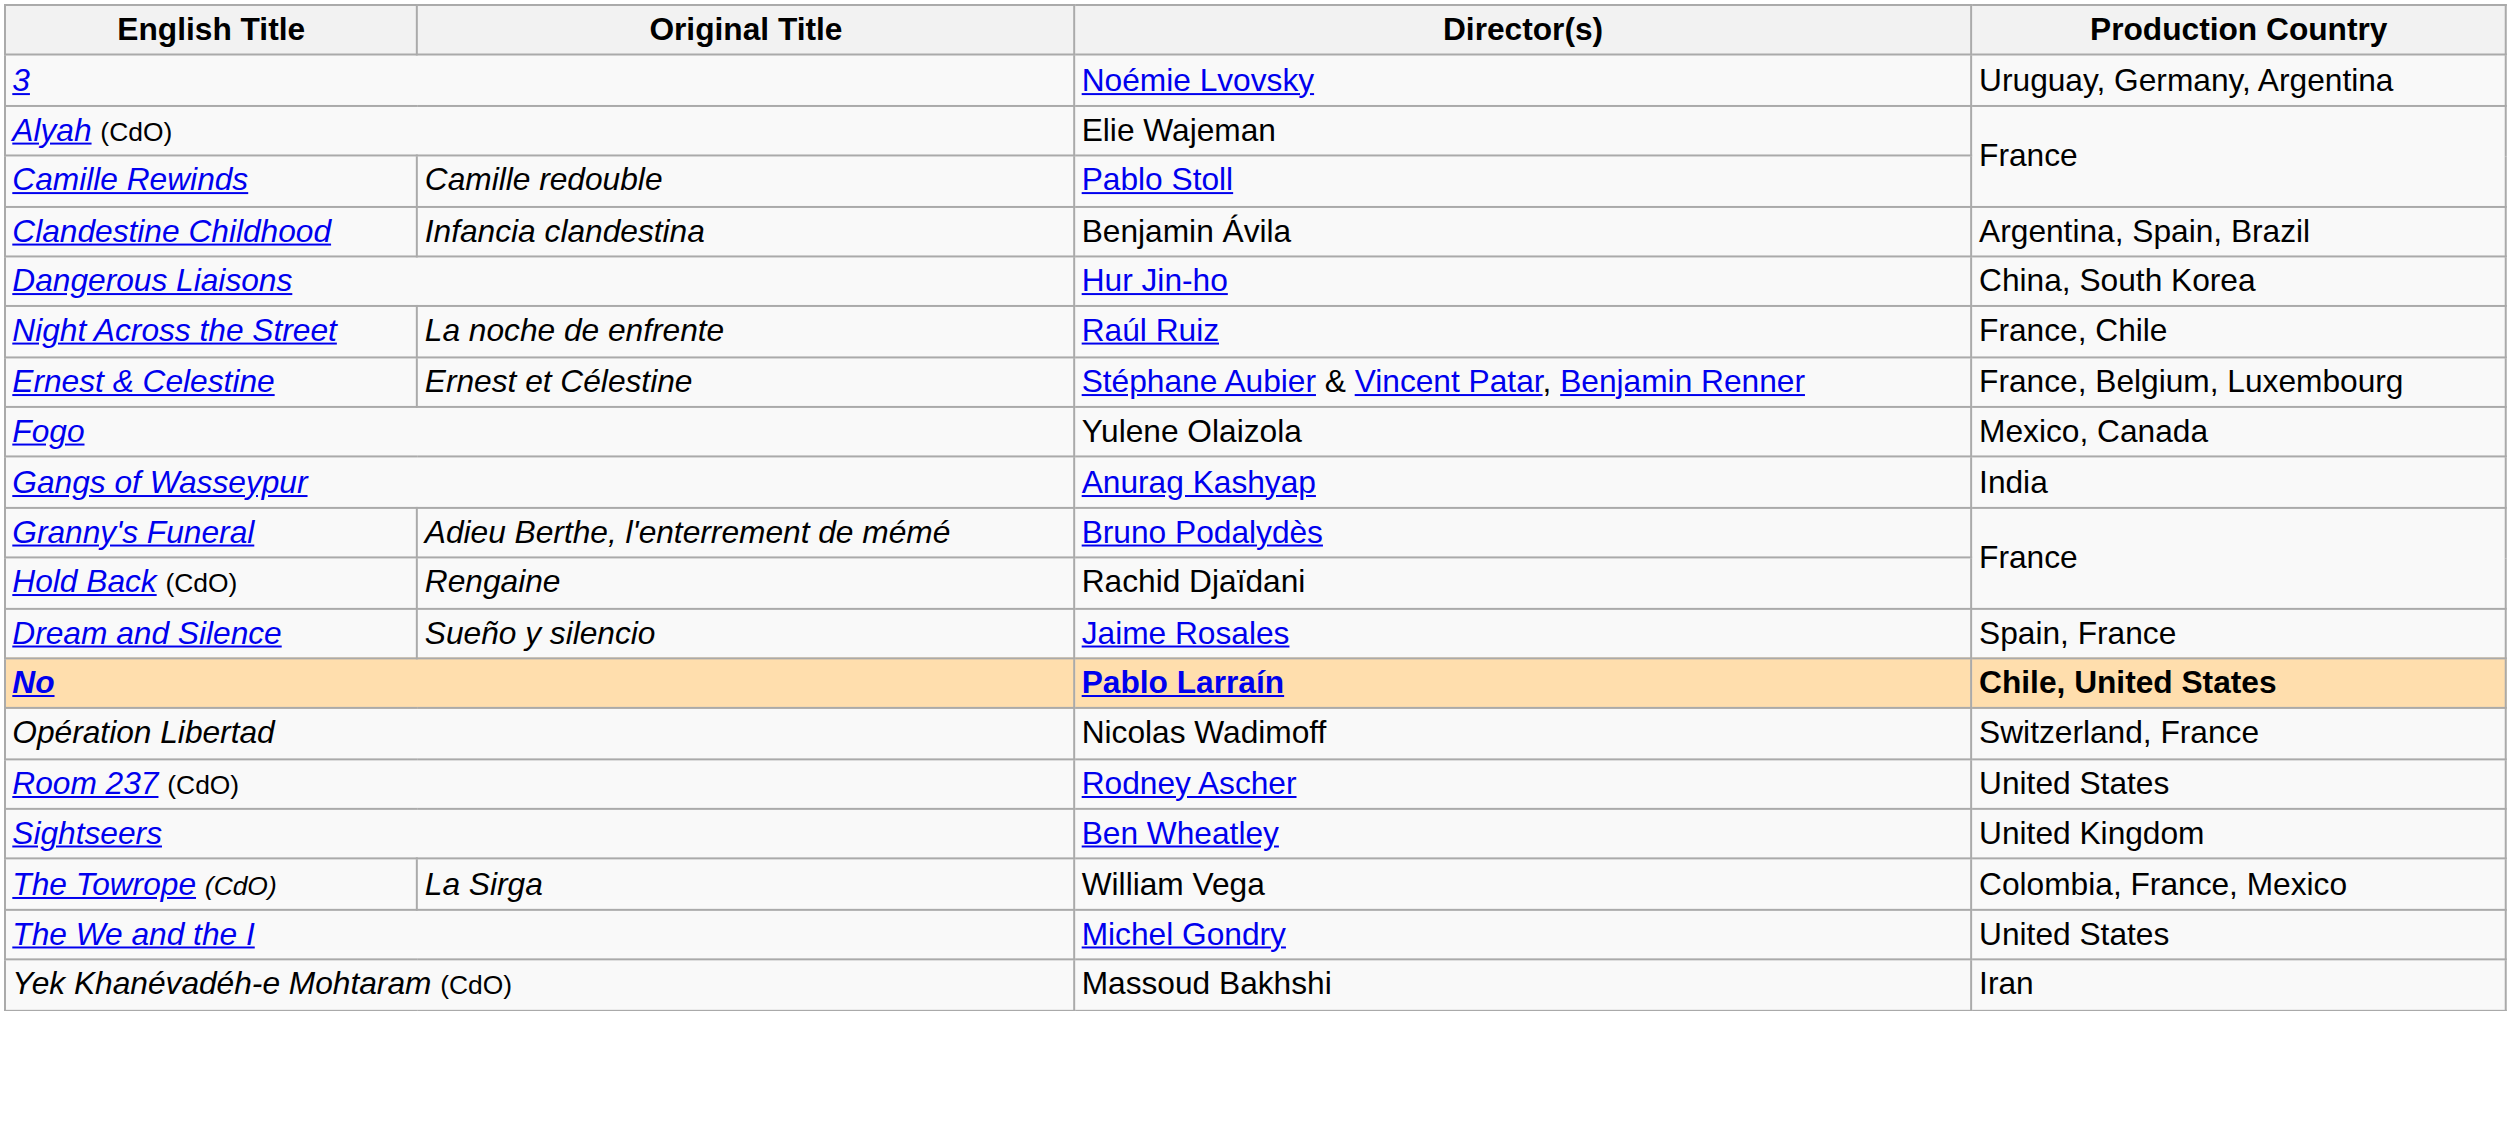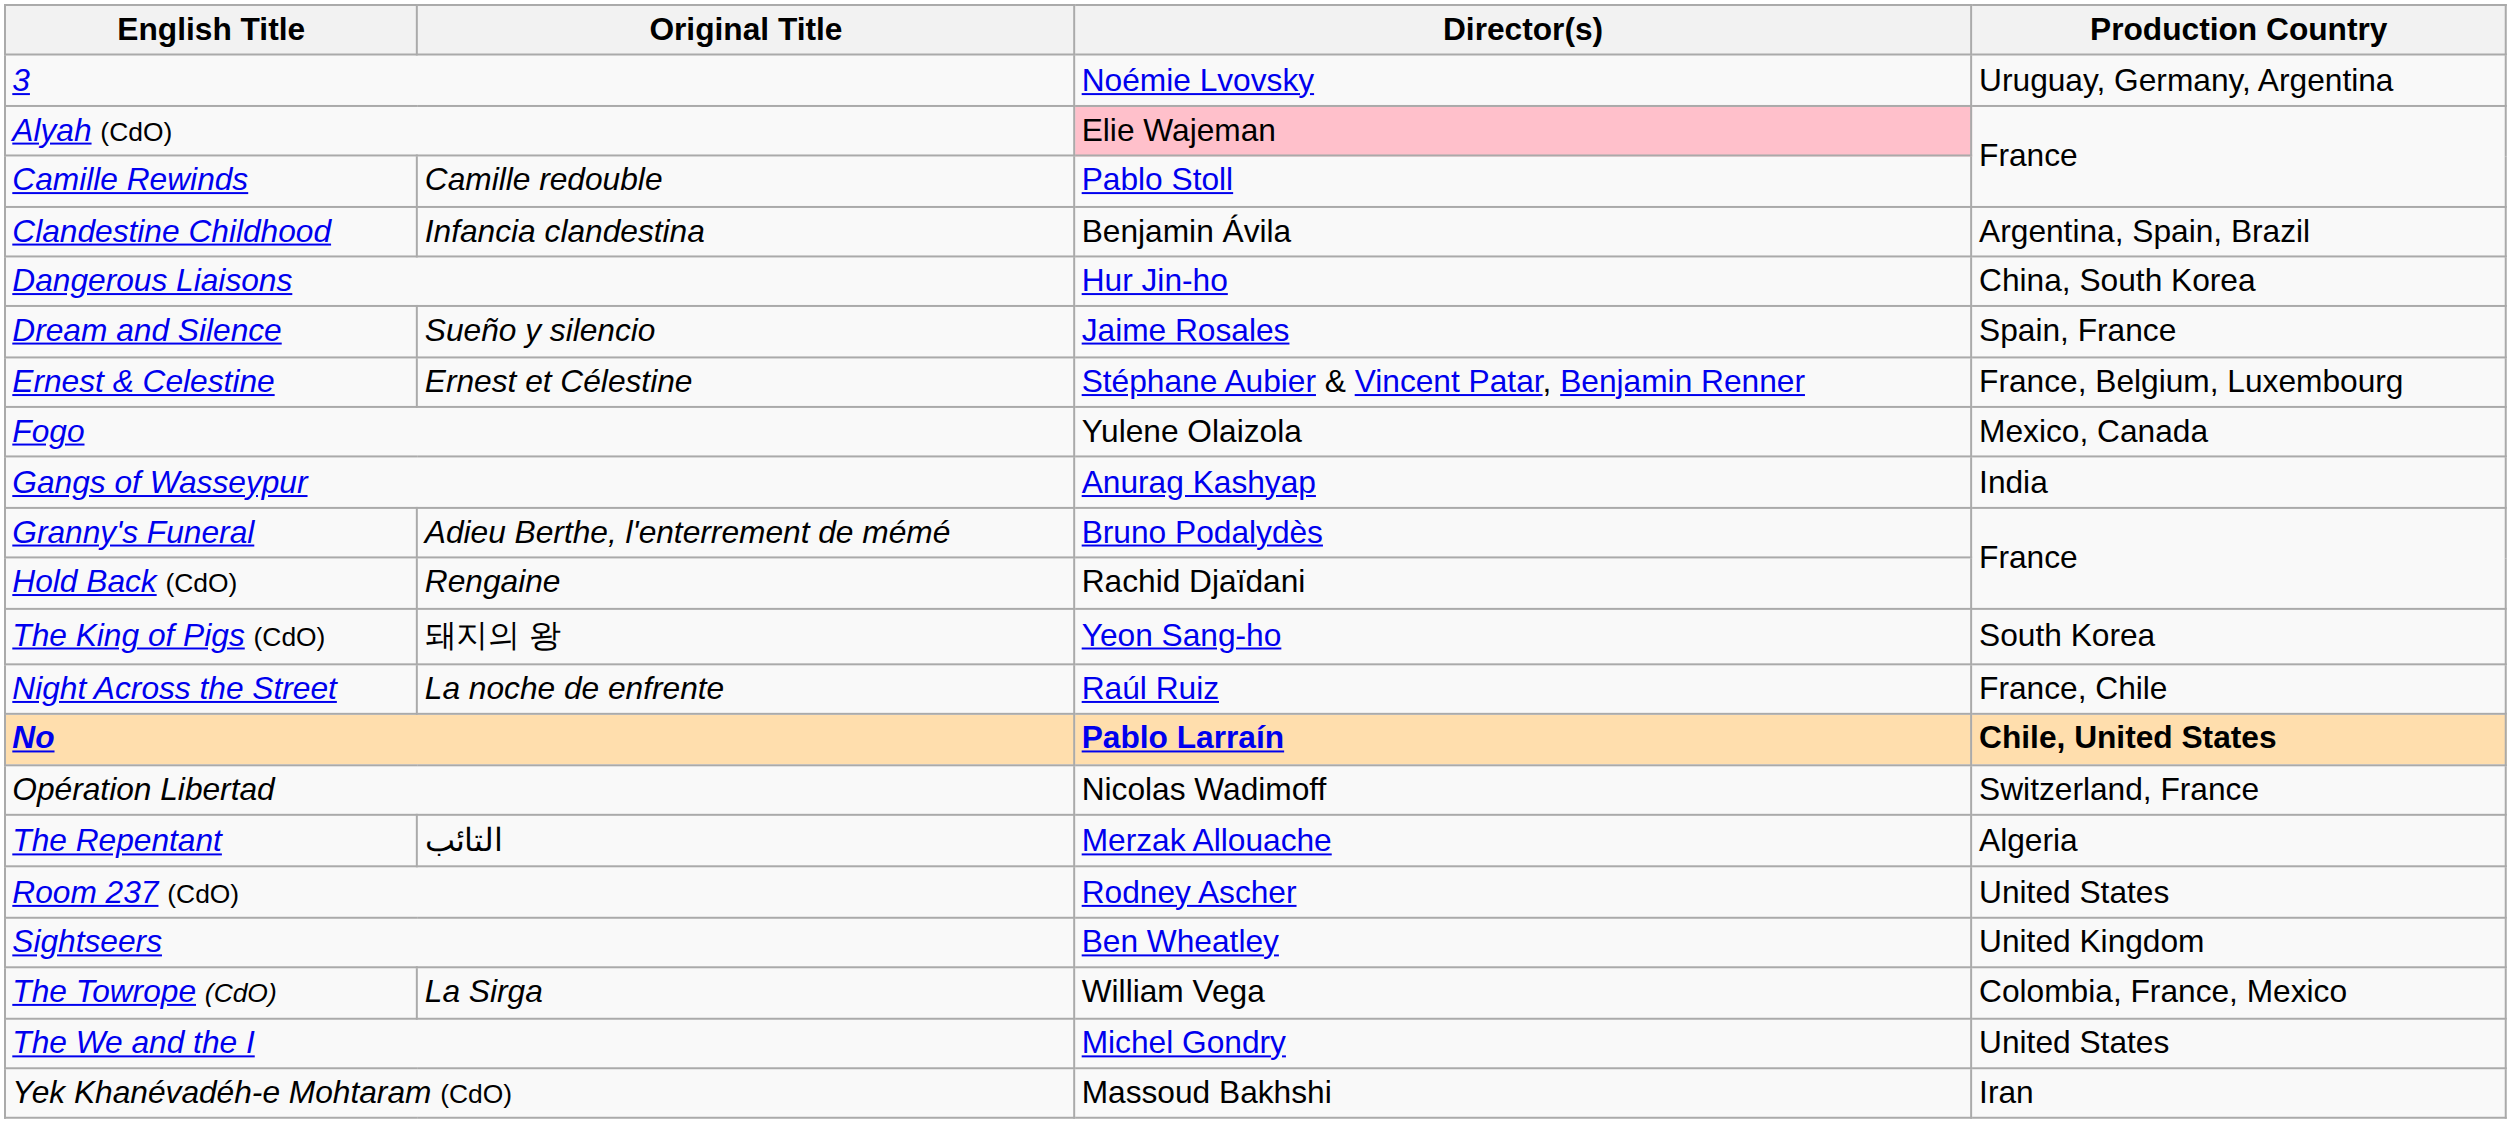Alyah (CdO) | Director(s): no background -> pink background
rows swapped: Dream and Silence <-> Night Across the Street
+ row: The King of Pigs (CdO) | 돼지의 왕 | Yeon Sang-ho | South Korea
+ row: The Repentant | التائب | Merzak Allouache | Algeria
